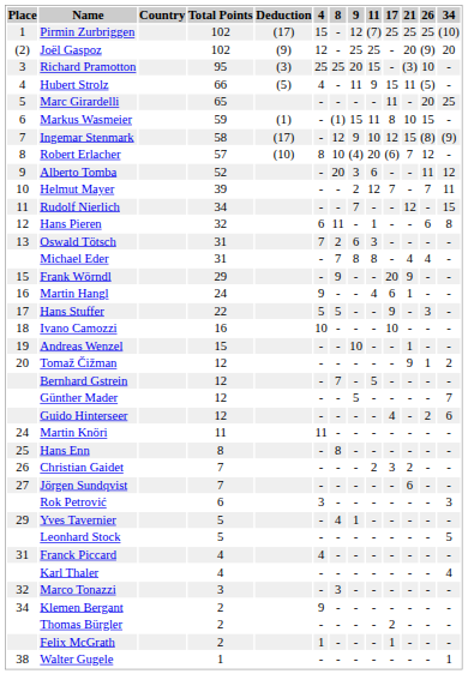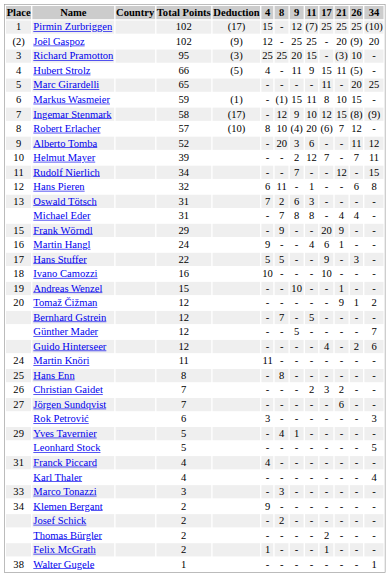Marco Tonazzi | Place: 32 -> 33
+ row: Josef Schick | 2 | - | 2 | - | - | - | - | - | -
